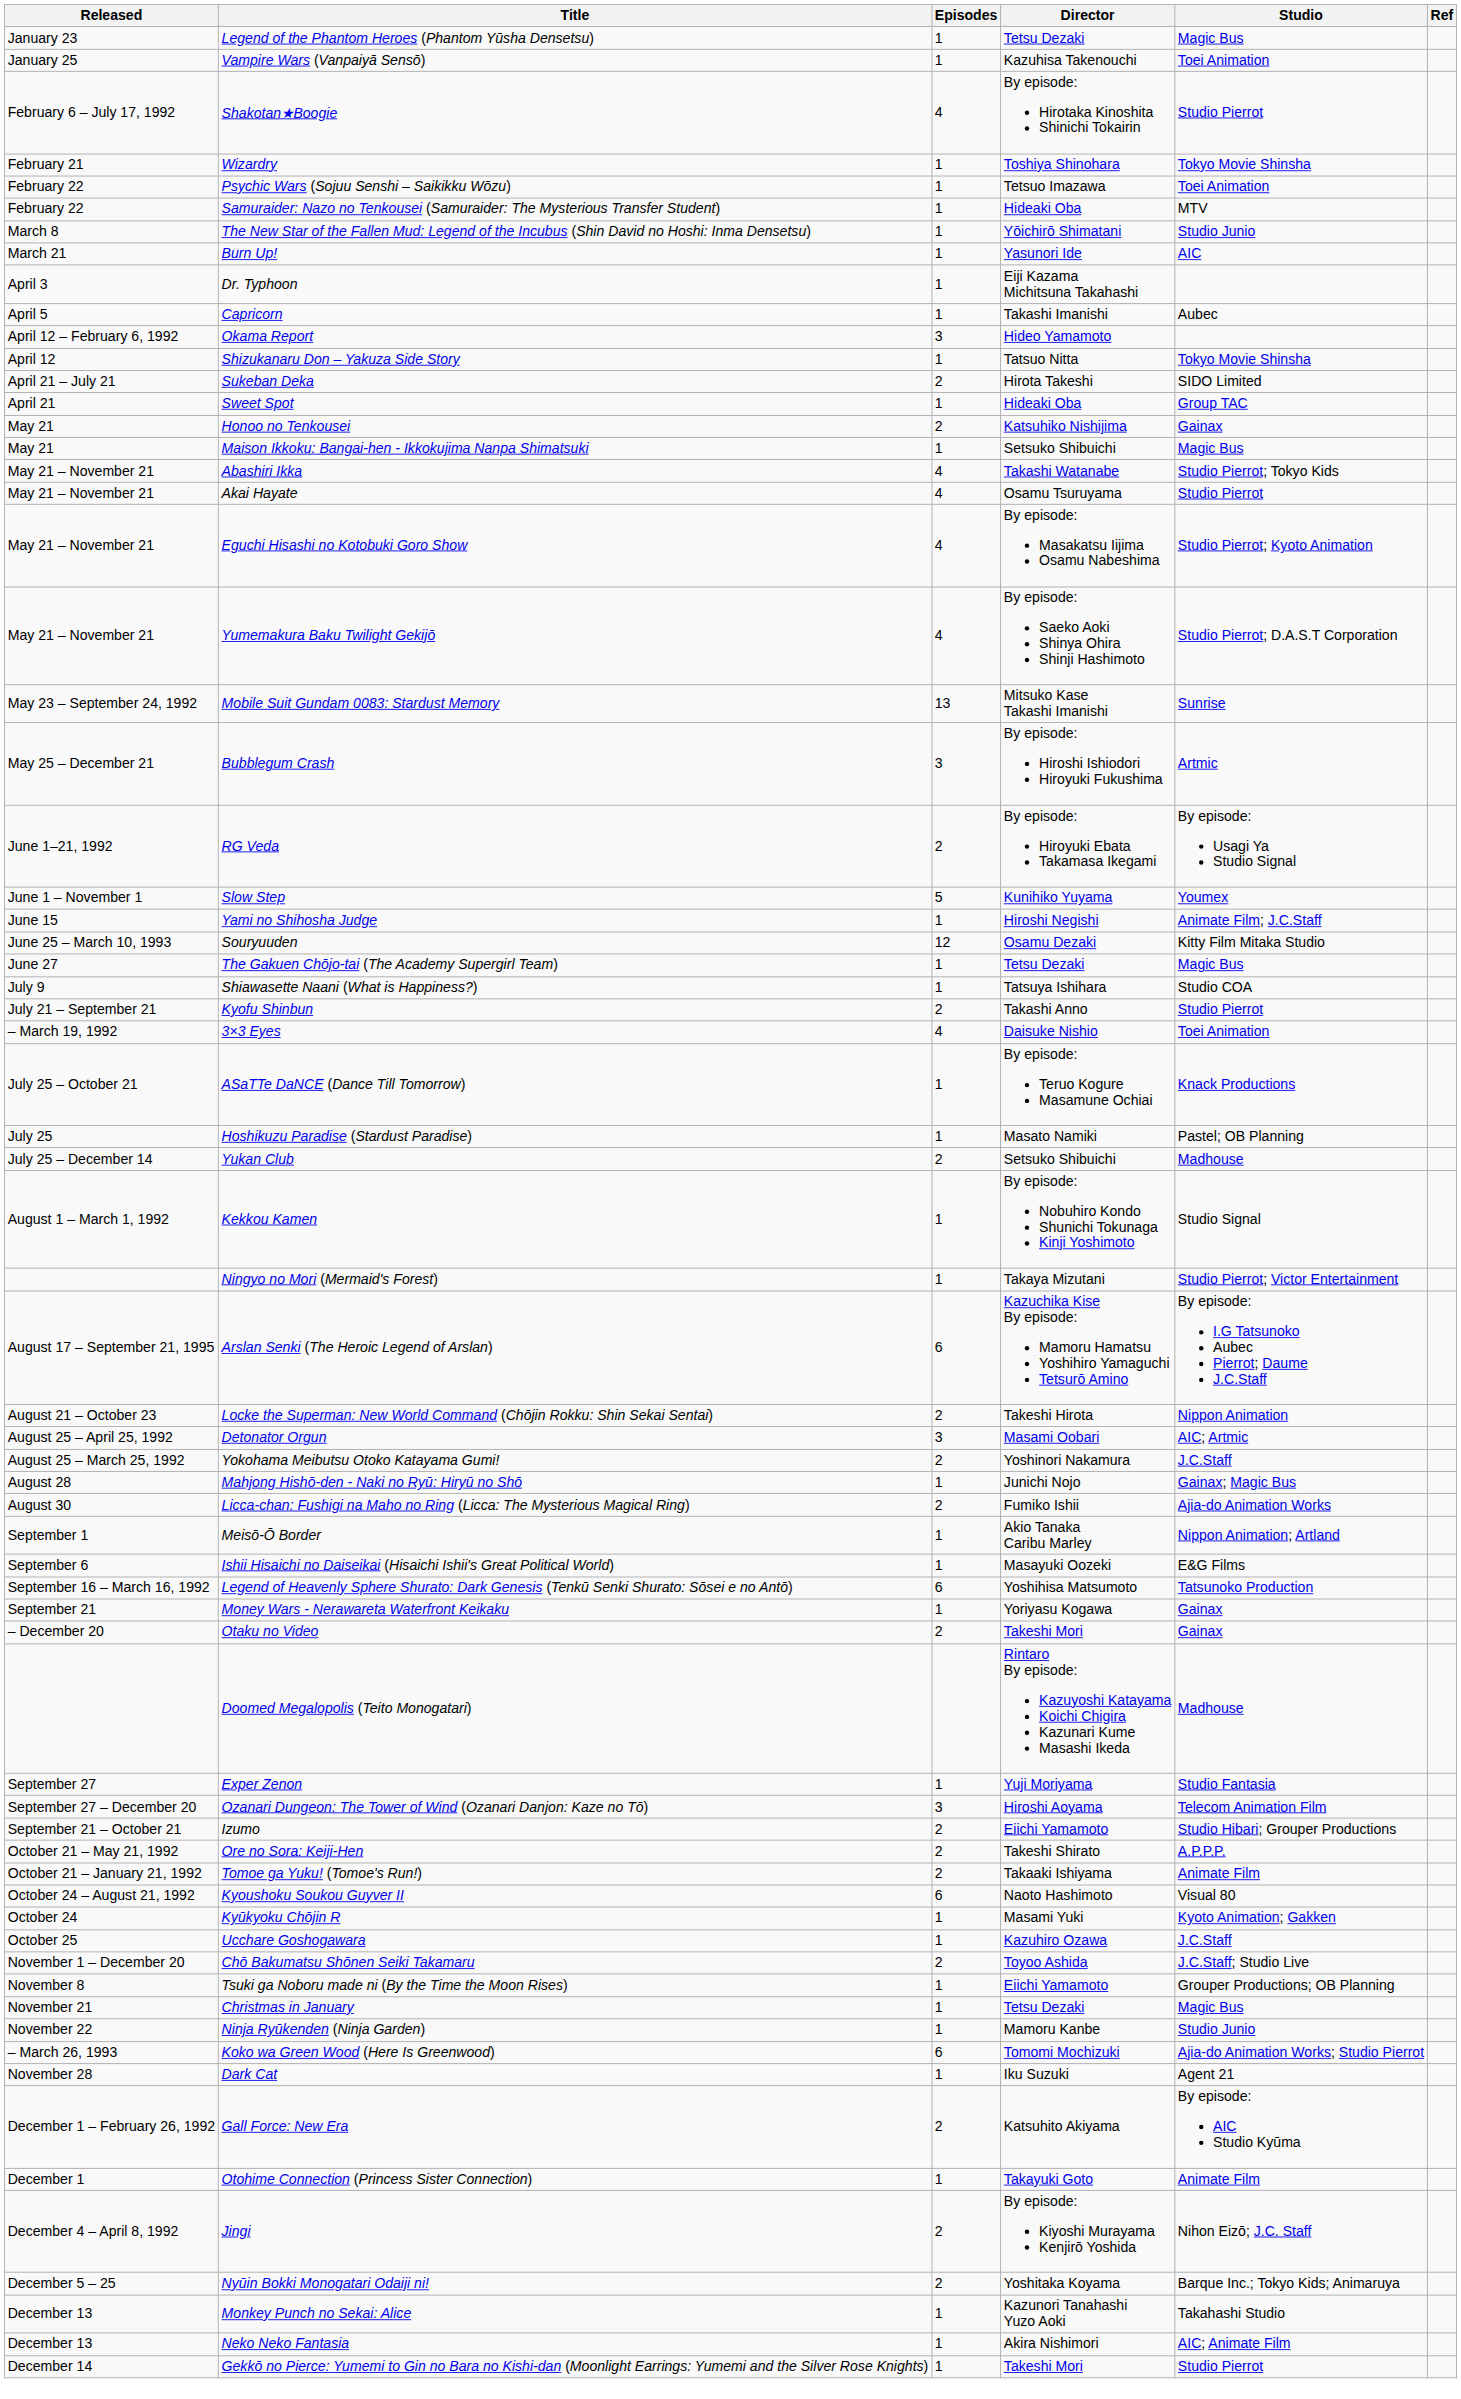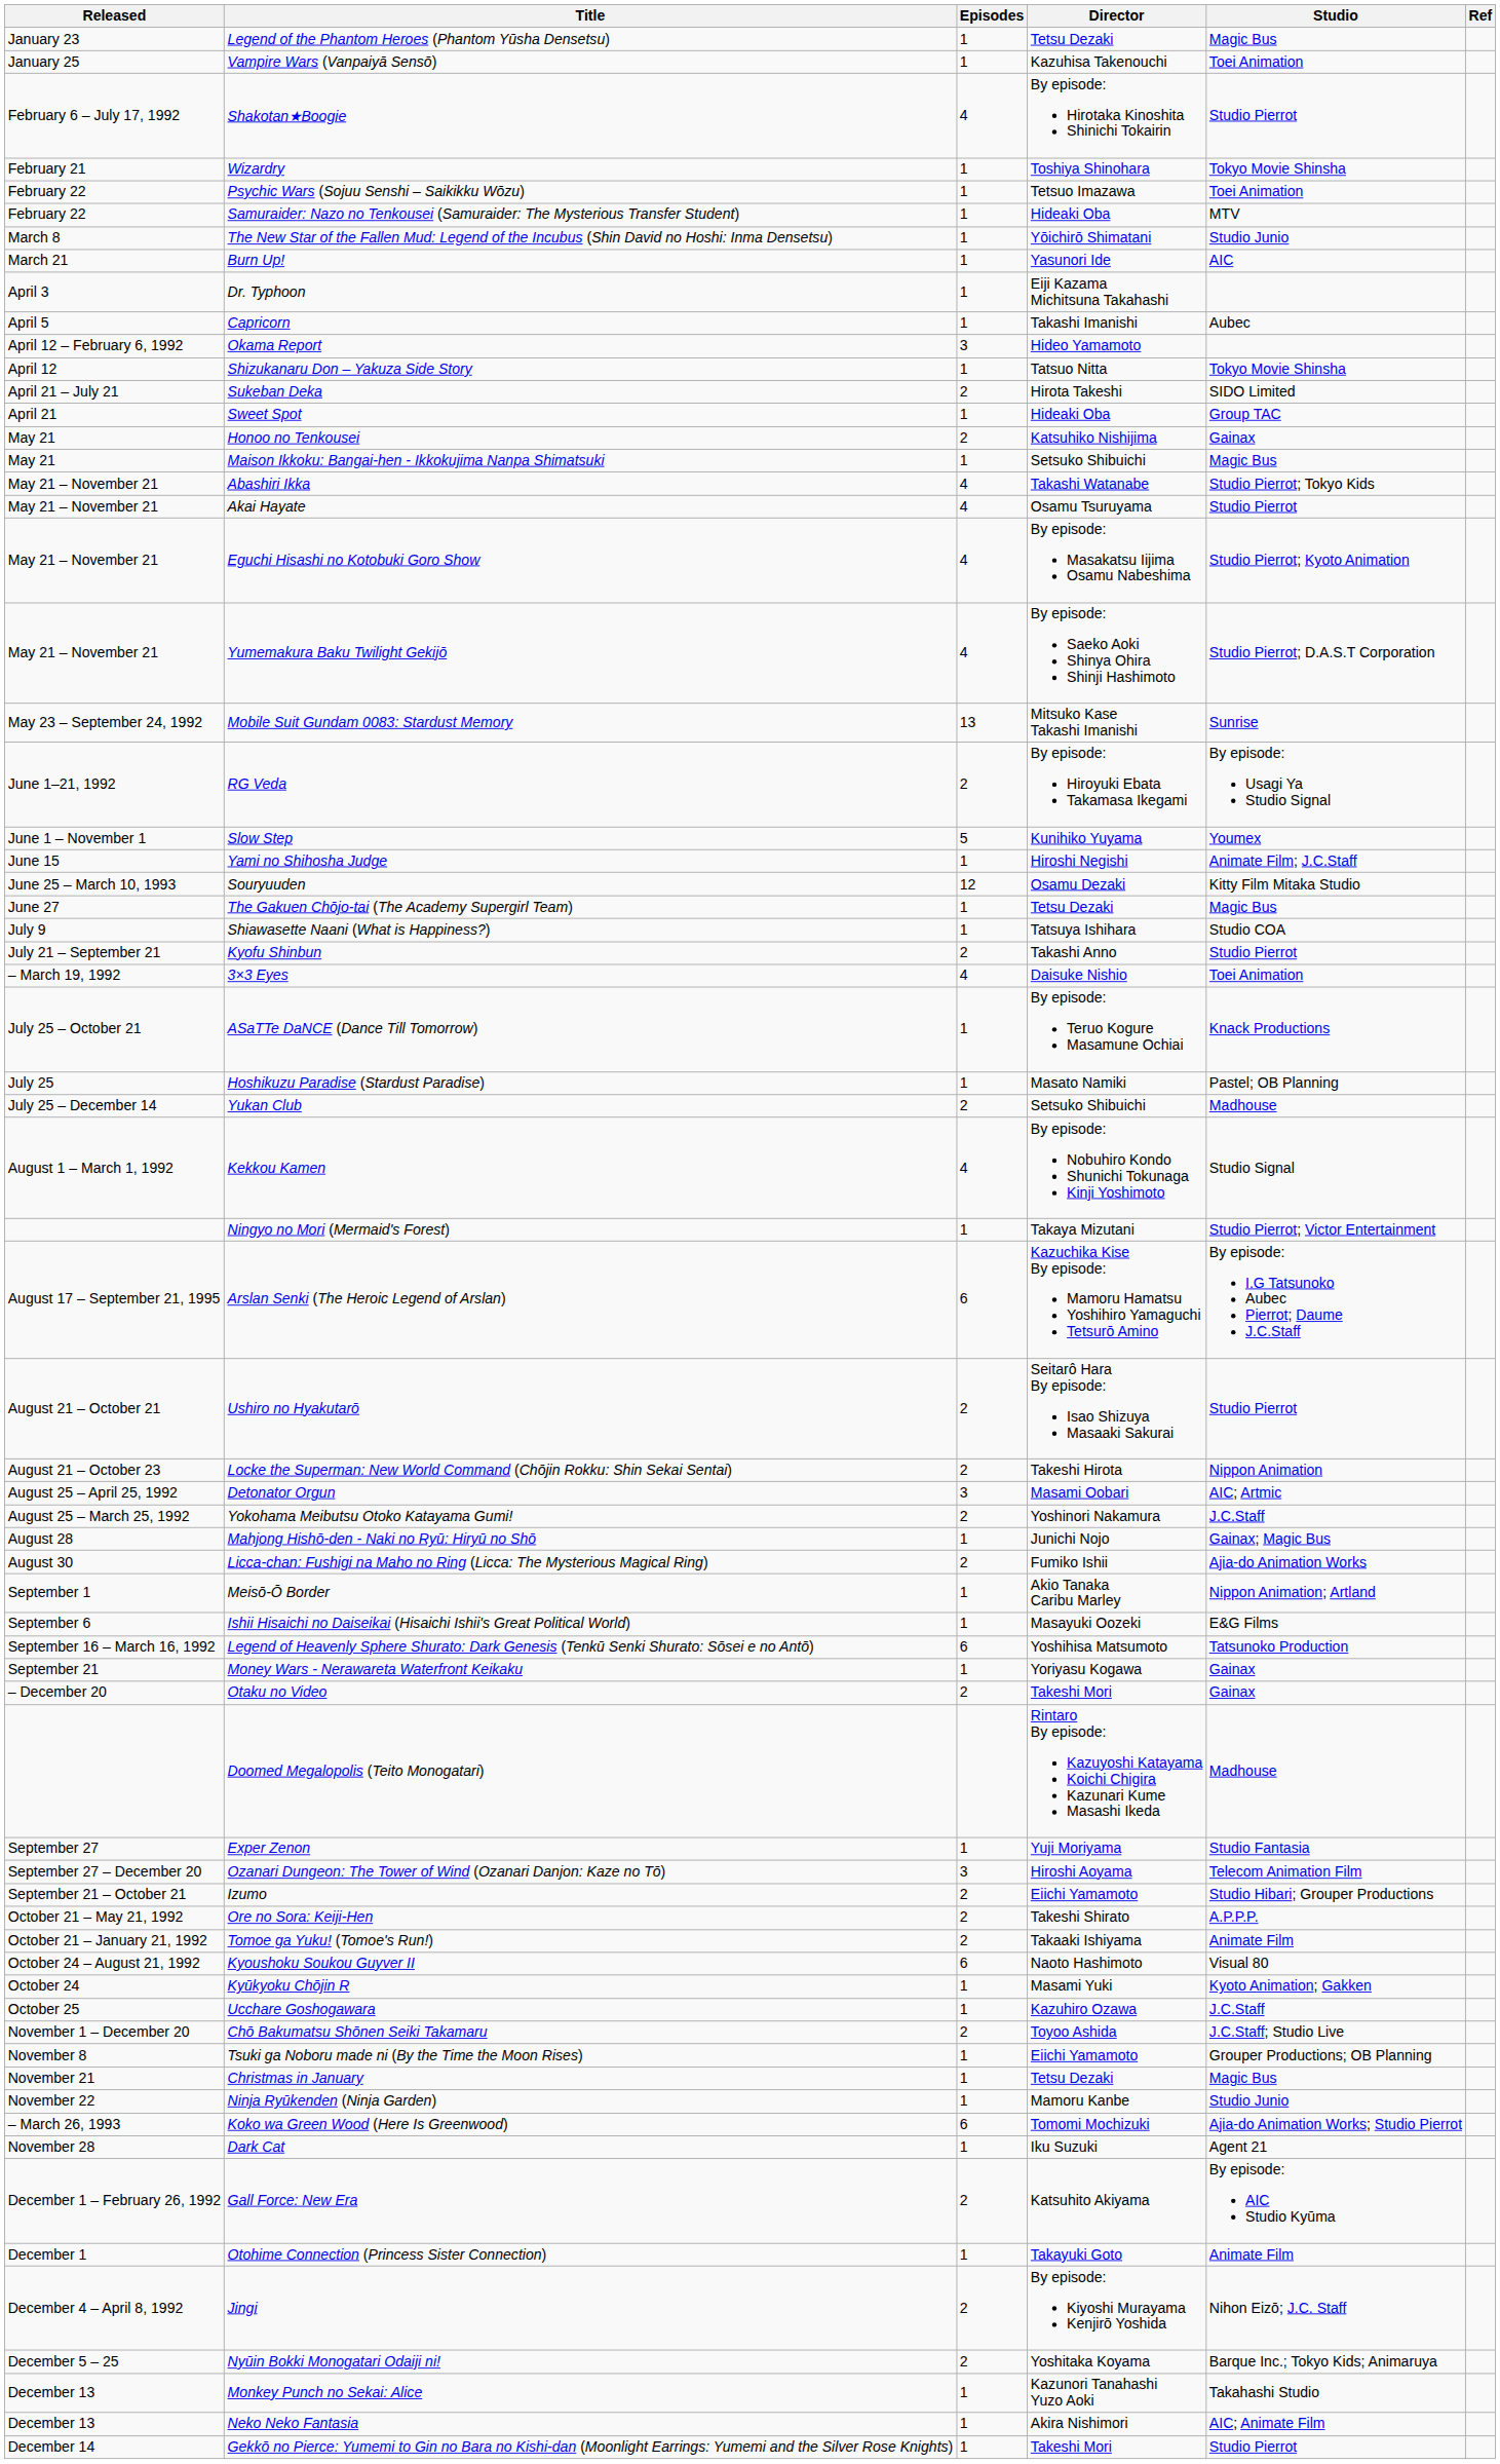- row: May 25 – December 21 | Bubblegum Crash | 3 | By episode: Hiroshi Ishiodori Hiroyuki Fukushima | Artmic
Kekkou Kamen | Episodes: 1 -> 4
+ row: August 21 – October 21 | Ushiro no Hyakutarō | 2 | Seitarô Hara By episode: Isao Shizuya Masaaki Sakurai | Studio Pierrot
